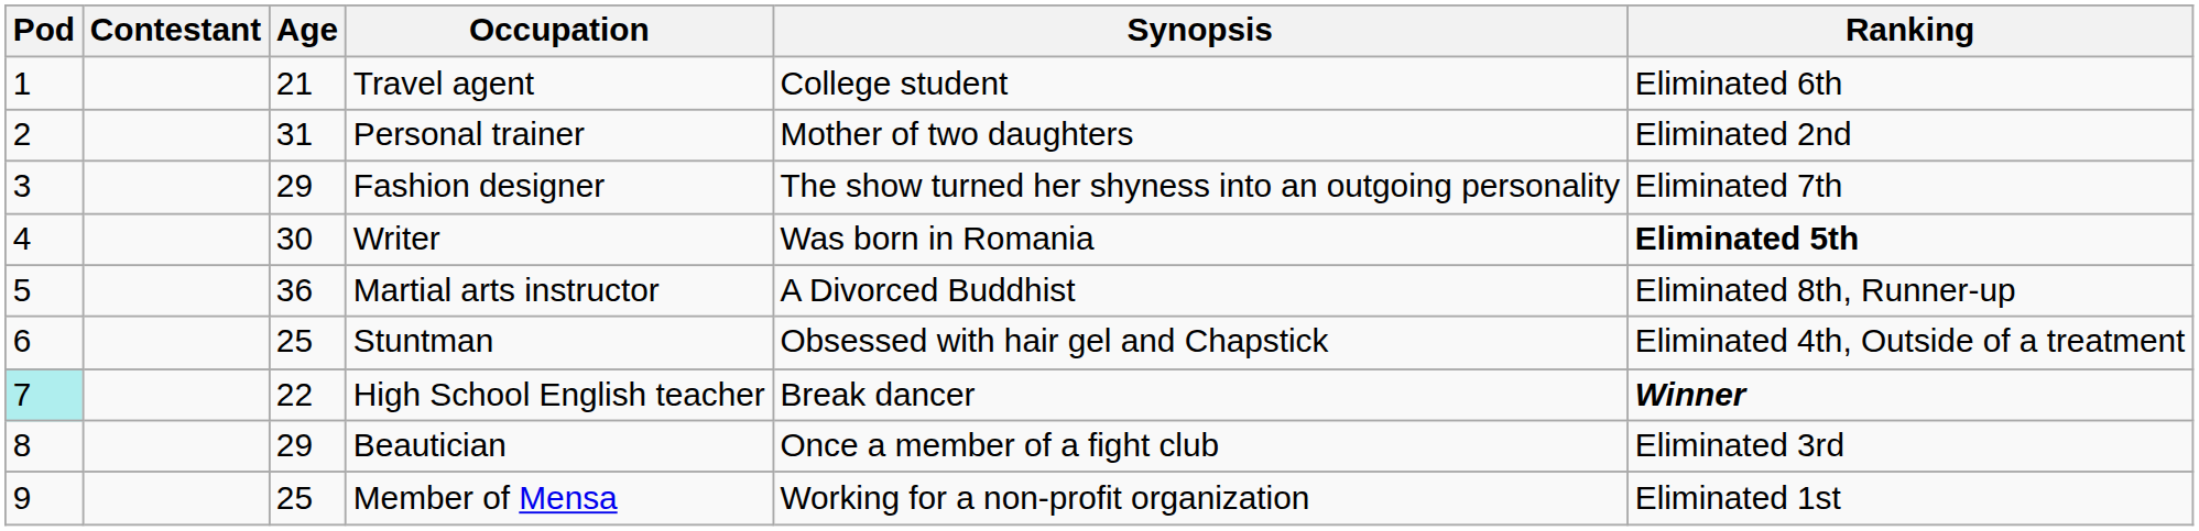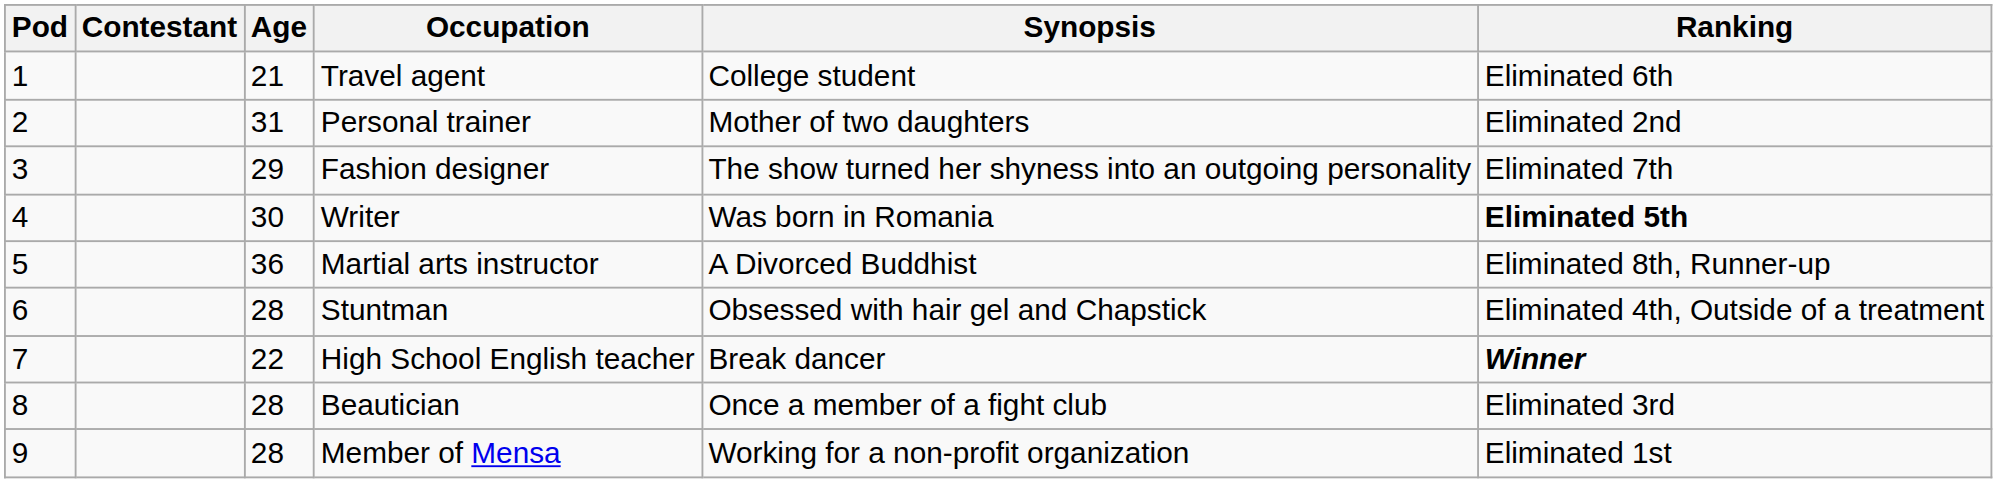Stuntman | Age: 25 -> 28
High School English teacher | Pod: paleturquoise background -> no background
Beautician | Age: 29 -> 28
Member of Mensa | Age: 25 -> 28
